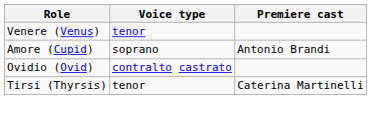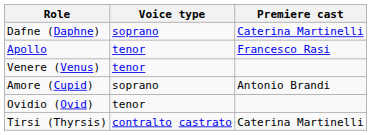+ row: Dafne (Daphne) | soprano | Caterina Martinelli
+ row: Apollo | tenor | Francesco Rasi
Ovidio (Ovid) | Voice type: contralto castrato -> tenor
Tirsi (Thyrsis) | Voice type: tenor -> contralto castrato
